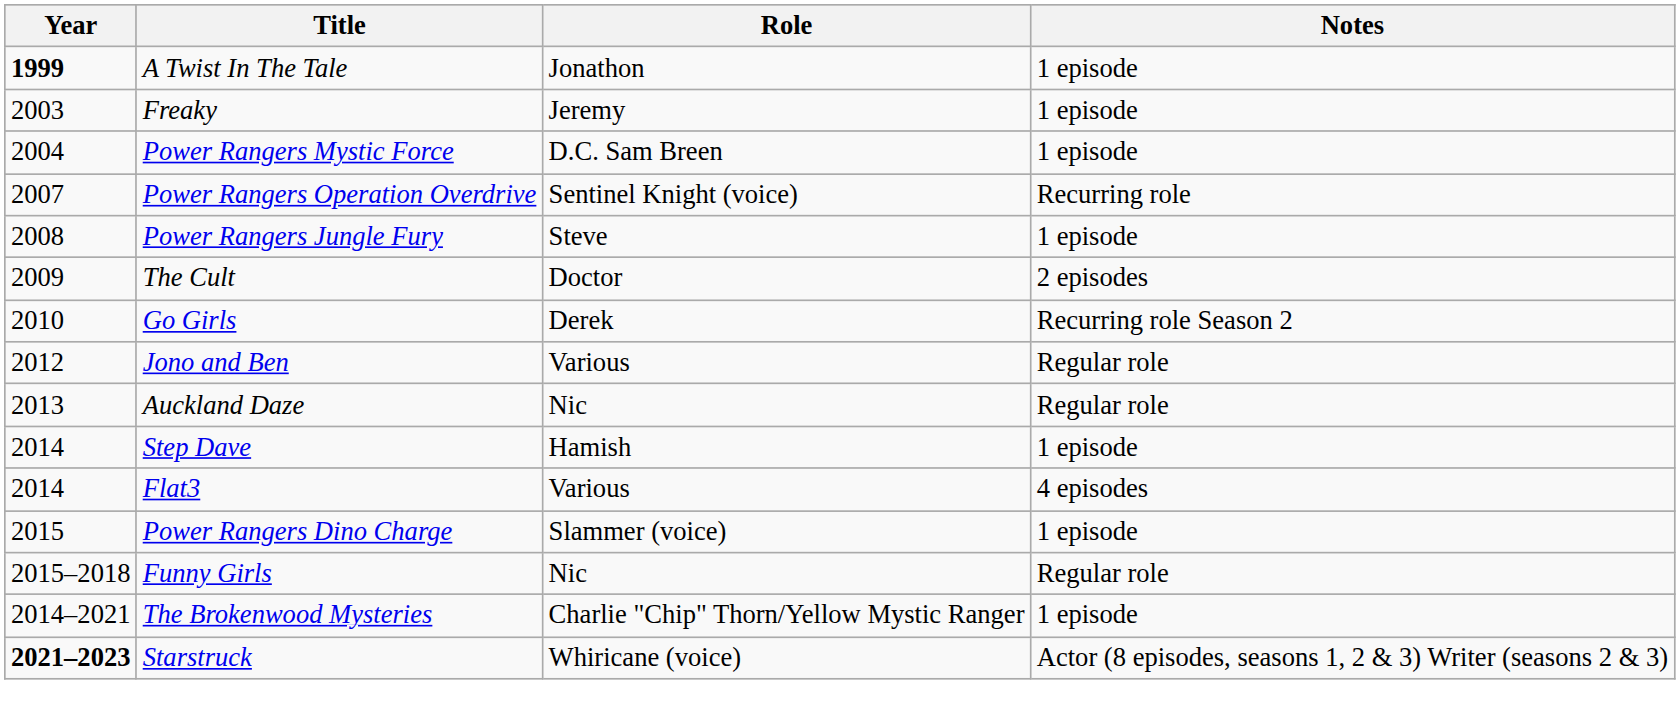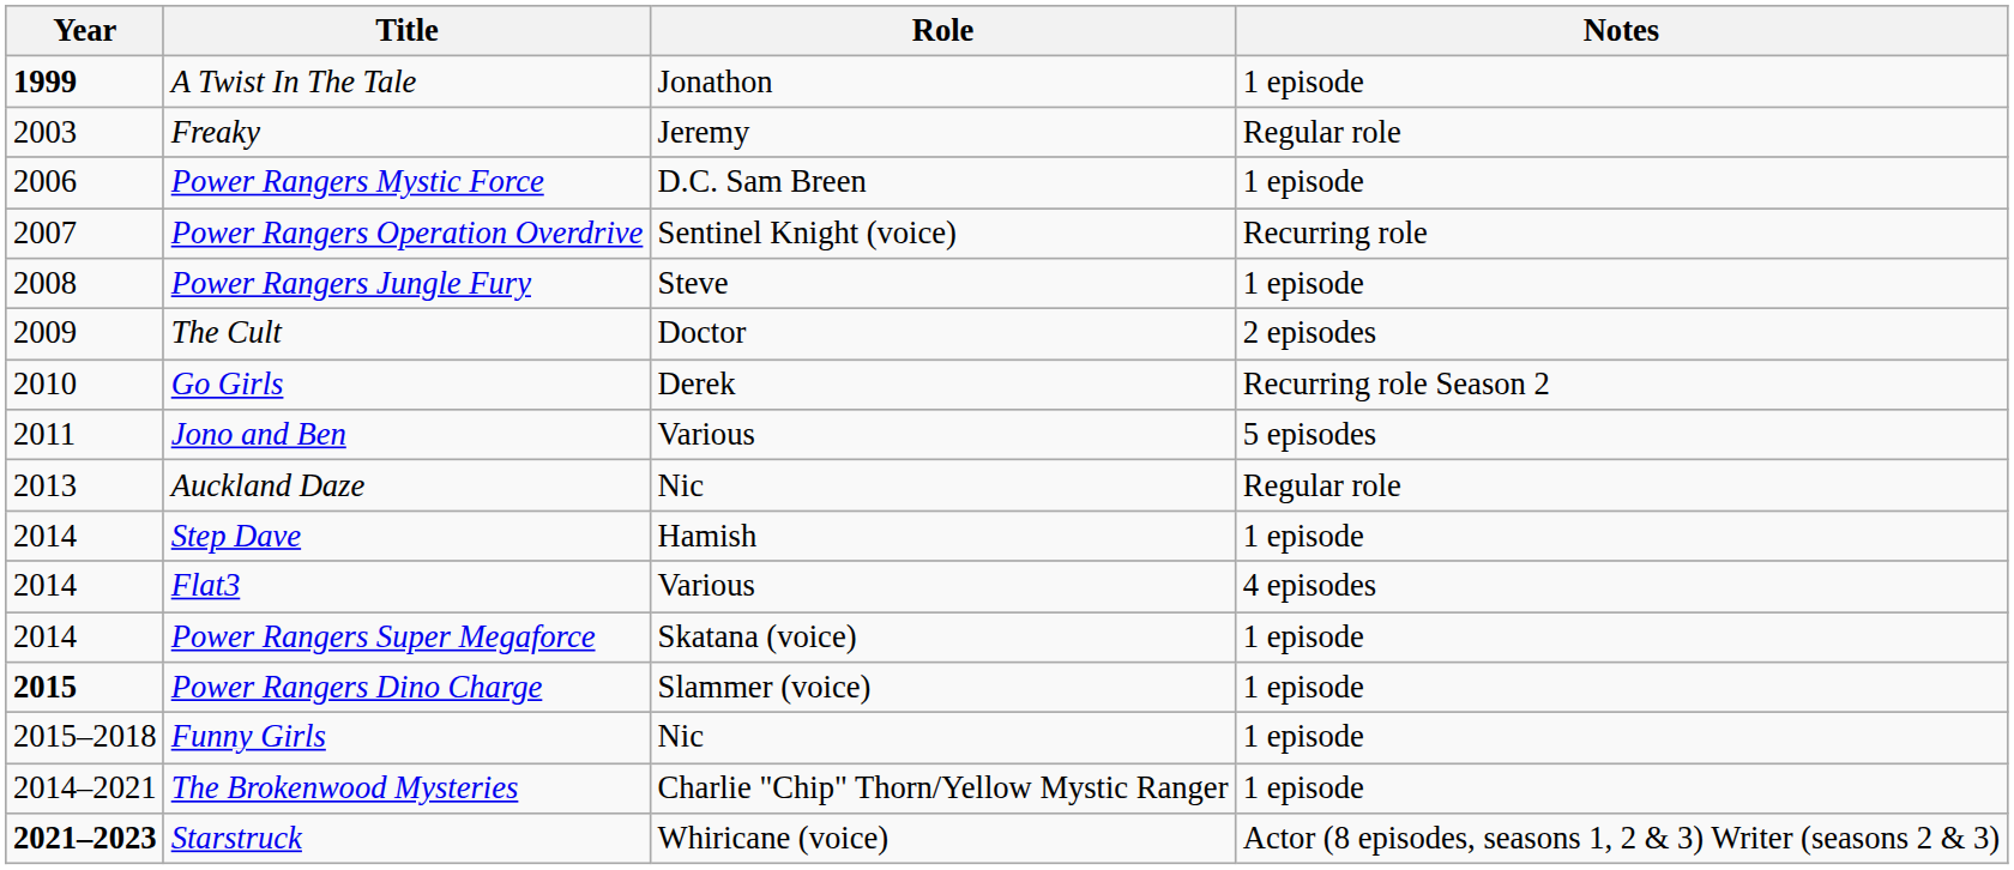Freaky | Notes: 1 episode -> Regular role
Power Rangers Mystic Force | Year: 2004 -> 2006
Jono and Ben | Year: 2012 -> 2011
Jono and Ben | Notes: Regular role -> 5 episodes
+ row: 2014 | Power Rangers Super Megaforce | Skatana (voice) | 1 episode
Power Rangers Dino Charge | Year: normal -> bold
Funny Girls | Notes: Regular role -> 1 episode
